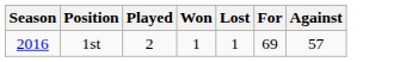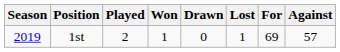+ column: Drawn | 0
1st | Season: 2016 -> 2019
